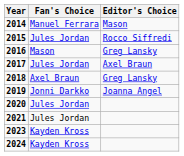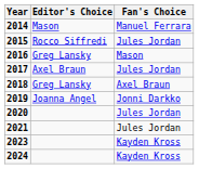columns swapped: Fan's Choice <-> Editor's Choice
